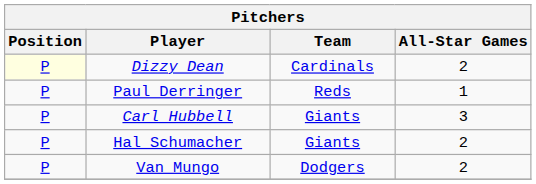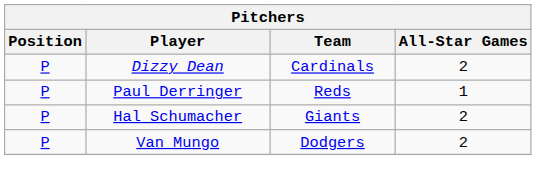Dizzy Dean | Position: lightyellow background -> no background
- row: P | Carl Hubbell | Giants | 3
